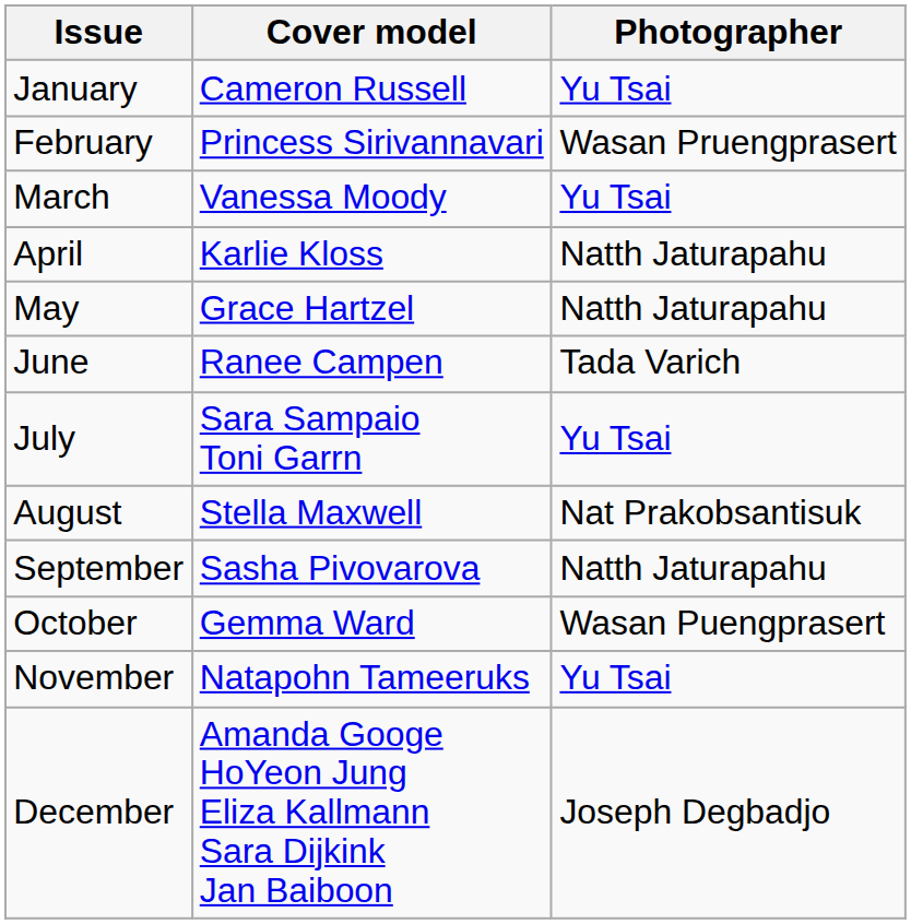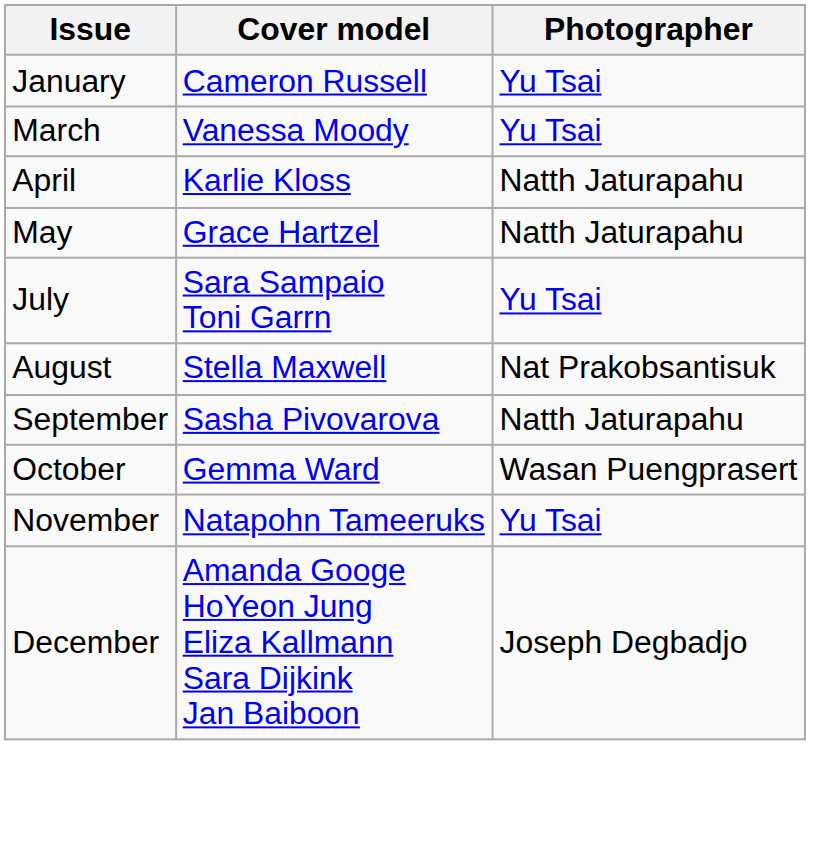- row: February | Princess Sirivannavari | Wasan Pruengprasert
- row: June | Ranee Campen | Tada Varich
